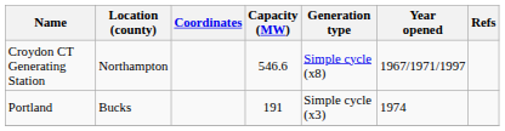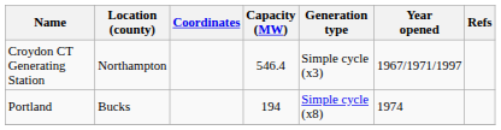Croydon CT Generating Station | Capacity (MW): 546.6 -> 546.4
Croydon CT Generating Station | Generation type: Simple cycle (x8) -> Simple cycle (x3)
Portland | Capacity (MW): 191 -> 194
Portland | Generation type: Simple cycle (x3) -> Simple cycle (x8)
